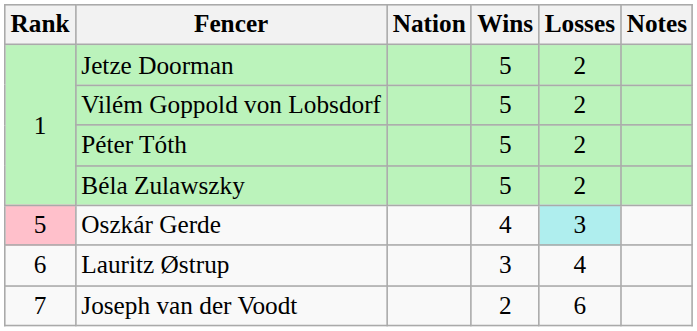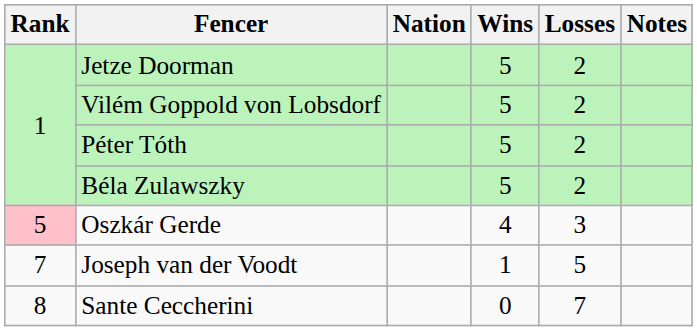Oszkár Gerde | Losses: paleturquoise background -> no background
- row: 6 | Lauritz Østrup | 3 | 4
Joseph van der Voodt | Wins: 2 -> 1
Joseph van der Voodt | Losses: 6 -> 5
+ row: 8 | Sante Ceccherini | 0 | 7
